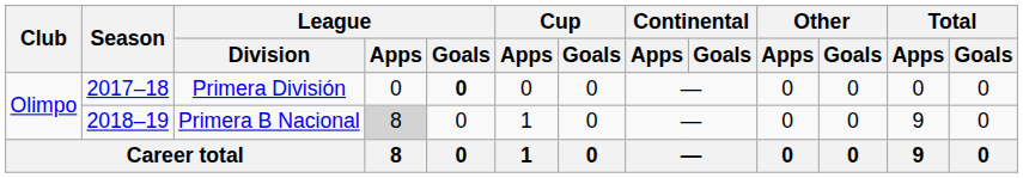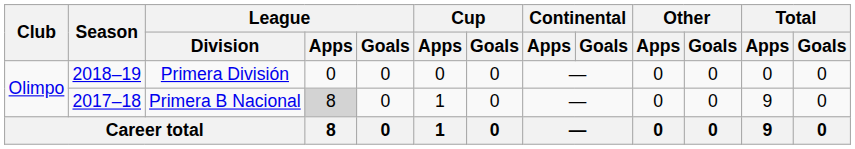Primera División | Season: 2017–18 -> 2018–19
Primera División | League / Goals: bold -> normal
Primera B Nacional | Season: 2018–19 -> 2017–18
